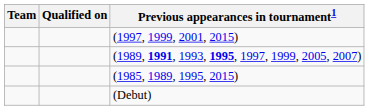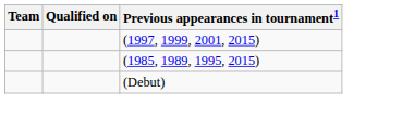- row: (1989, 1991, 1993, 1995, 1997, 1999, 2005, 2007)
